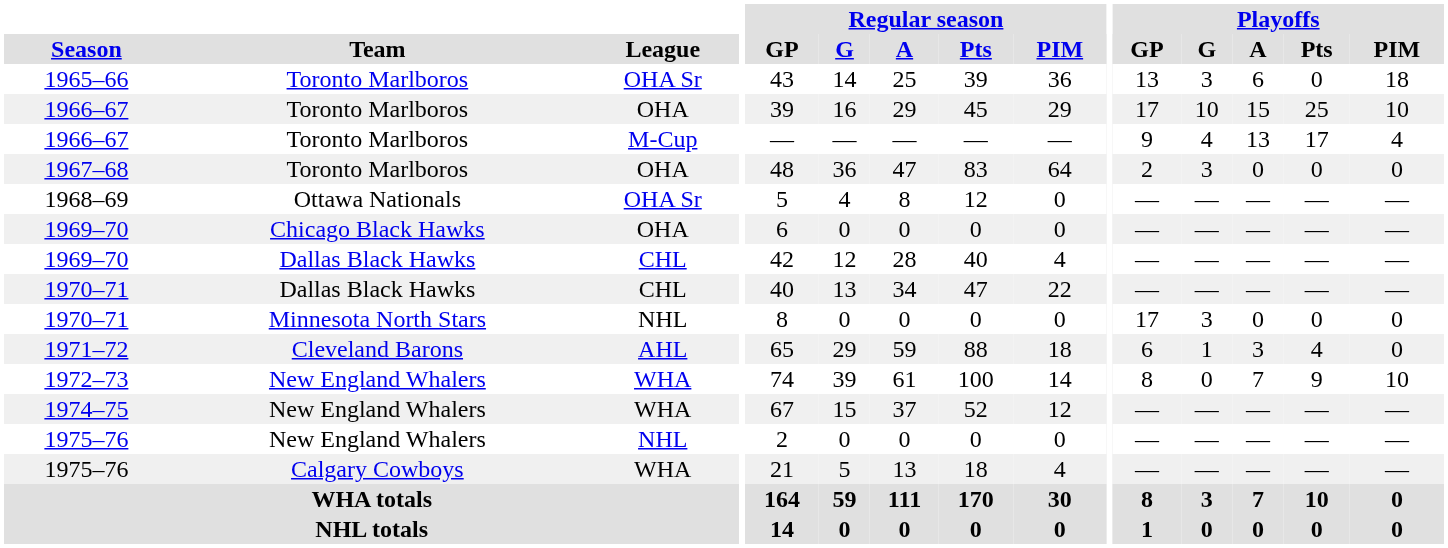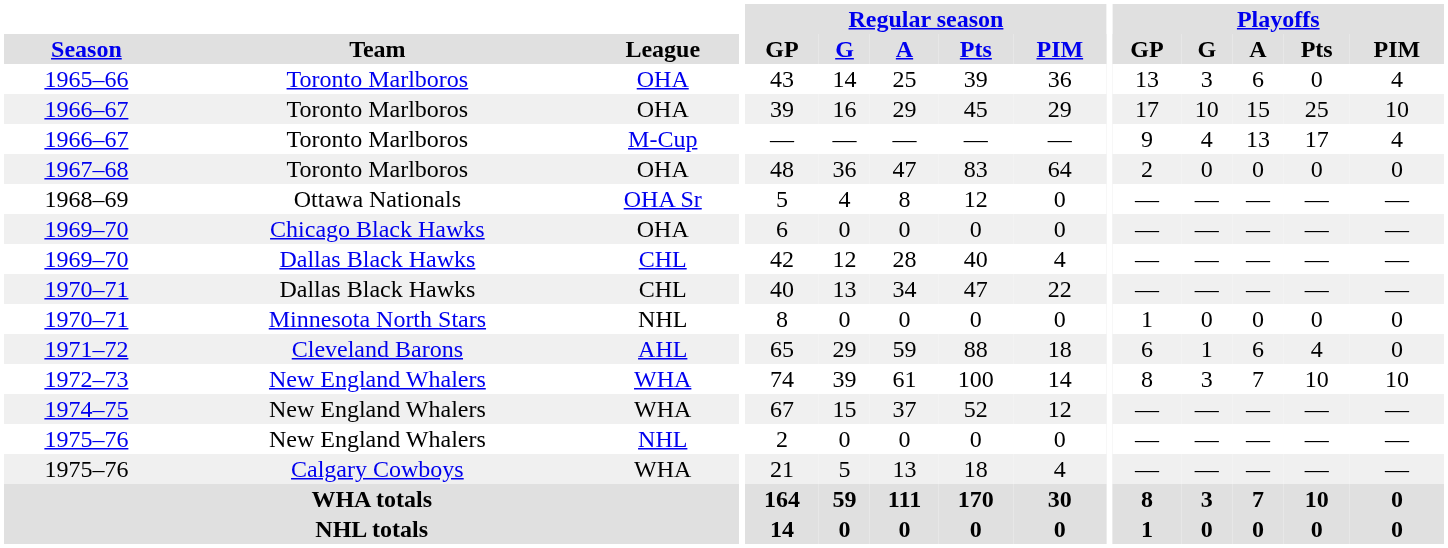1965–66 | League: OHA Sr -> OHA
1965–66 | Playoffs / PIM: 18 -> 4
1967–68 | Playoffs / G: 3 -> 0
1970–71 / Minnesota North Stars | Playoffs / GP: 17 -> 1
1970–71 / Minnesota North Stars | Playoffs / G: 3 -> 0
1971–72 | Playoffs / A: 3 -> 6
1972–73 | Playoffs / G: 0 -> 3
1972–73 | Playoffs / Pts: 9 -> 10
